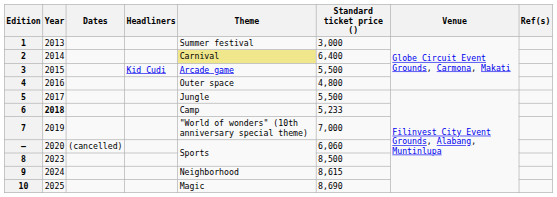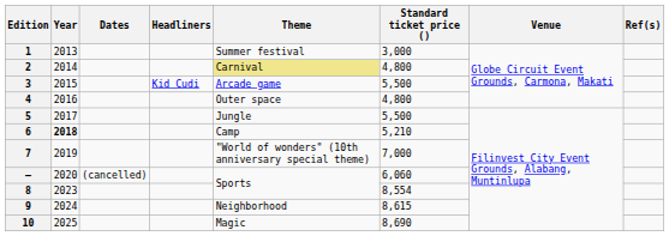2 | Standard ticket price (): 6,400 -> 4,800
6 | Standard ticket price (): 5,233 -> 5,210
8 | Standard ticket price (): 8,500 -> 8,554
